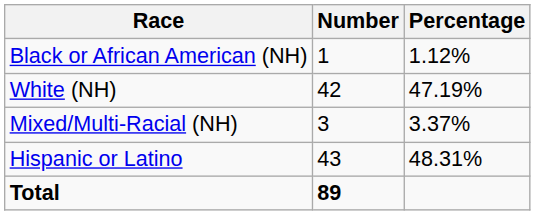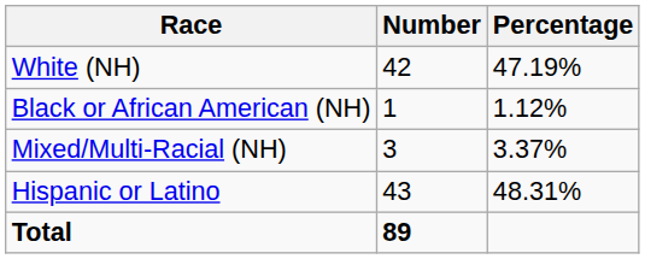rows swapped: White (NH) <-> Black or African American (NH)
